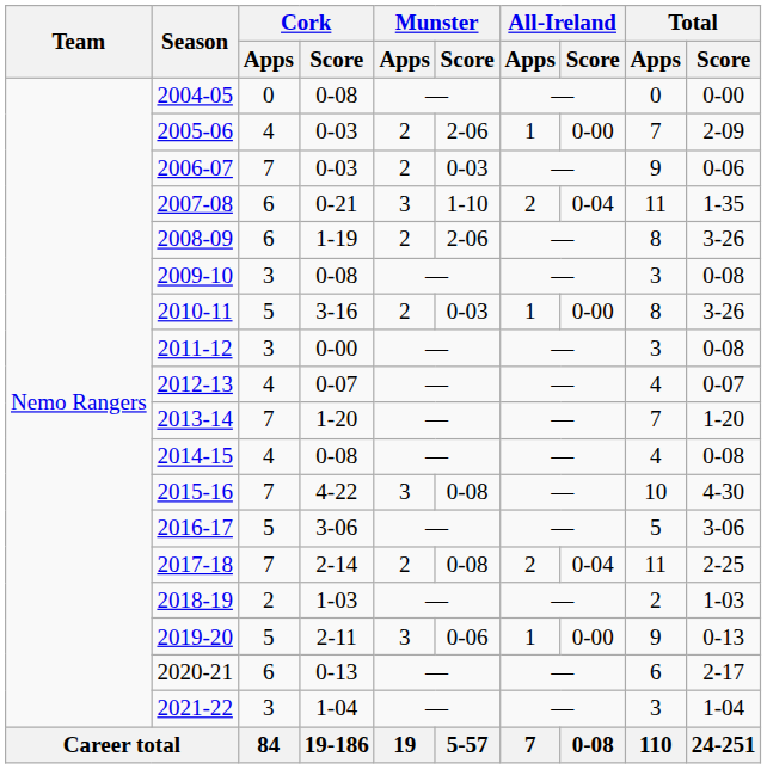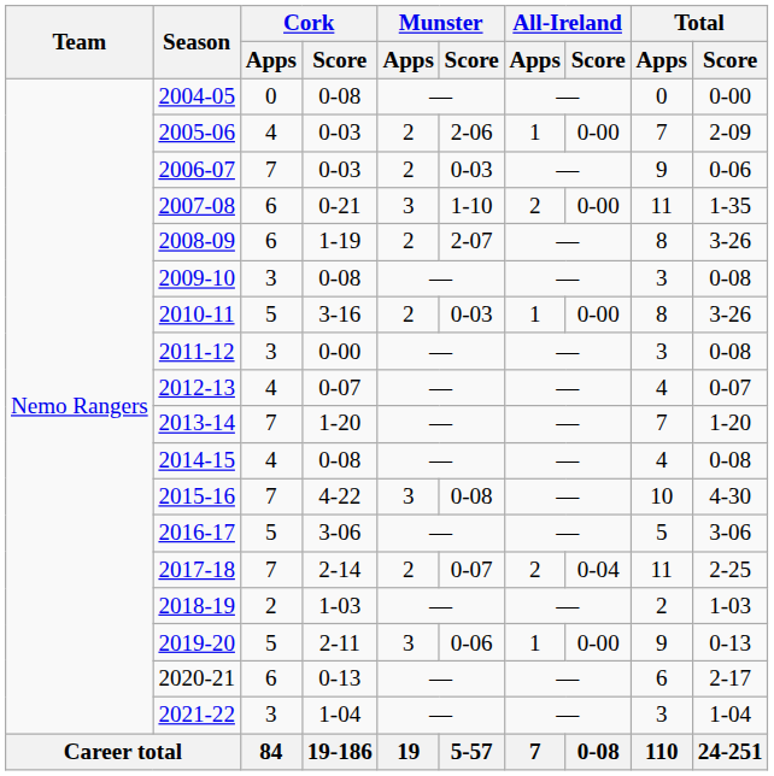2007-08 | All-Ireland / Score: 0-04 -> 0-00
2008-09 | Munster / Score: 2-06 -> 2-07
2017-18 | Munster / Score: 0-08 -> 0-07
